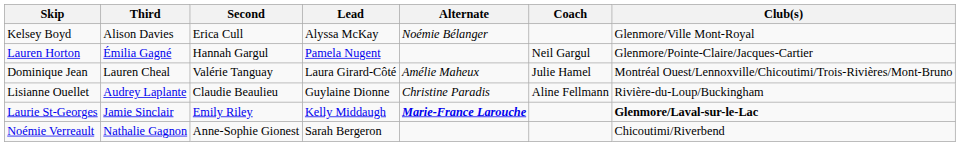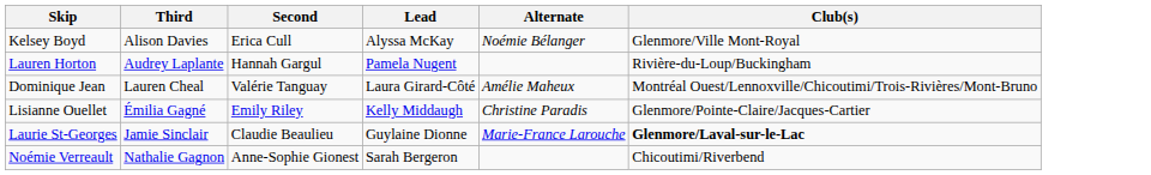- column: Coach | Neil Gargul | Julie Hamel | Aline Fellmann
Lauren Horton | Third: Émilia Gagné -> Audrey Laplante
Lauren Horton | Club(s): Glenmore/Pointe-Claire/Jacques-Cartier -> Rivière-du-Loup/Buckingham
Lisianne Ouellet | Third: Audrey Laplante -> Émilia Gagné
Lisianne Ouellet | Second: Claudie Beaulieu -> Emily Riley
Lisianne Ouellet | Lead: Guylaine Dionne -> Kelly Middaugh
Lisianne Ouellet | Club(s): Rivière-du-Loup/Buckingham -> Glenmore/Pointe-Claire/Jacques-Cartier
Laurie St-Georges | Second: Emily Riley -> Claudie Beaulieu
Laurie St-Georges | Lead: Kelly Middaugh -> Guylaine Dionne
Laurie St-Georges | Alternate: bold -> normal
